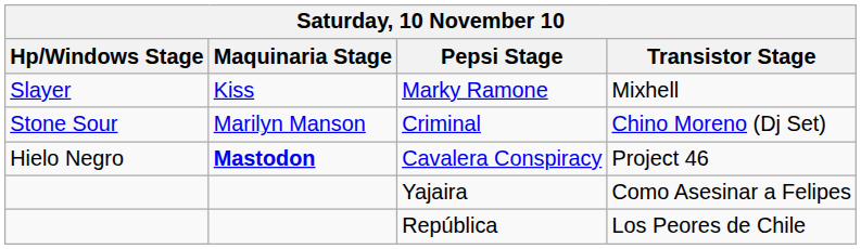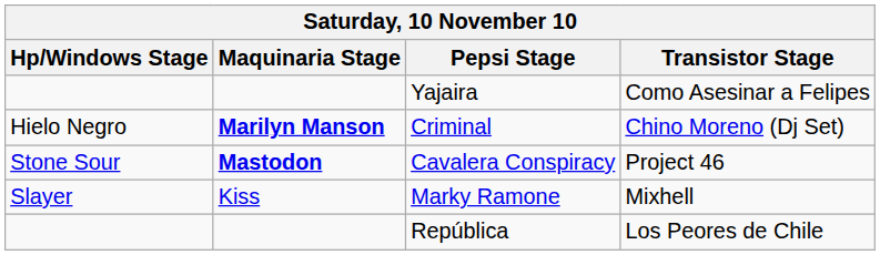rows swapped: Marky Ramone <-> Yajaira
Criminal | Hp/Windows Stage: Stone Sour -> Hielo Negro
Criminal | Maquinaria Stage: normal -> bold
Cavalera Conspiracy | Hp/Windows Stage: Hielo Negro -> Stone Sour
